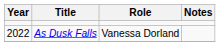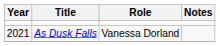As Dusk Falls | Year: 2022 -> 2021
